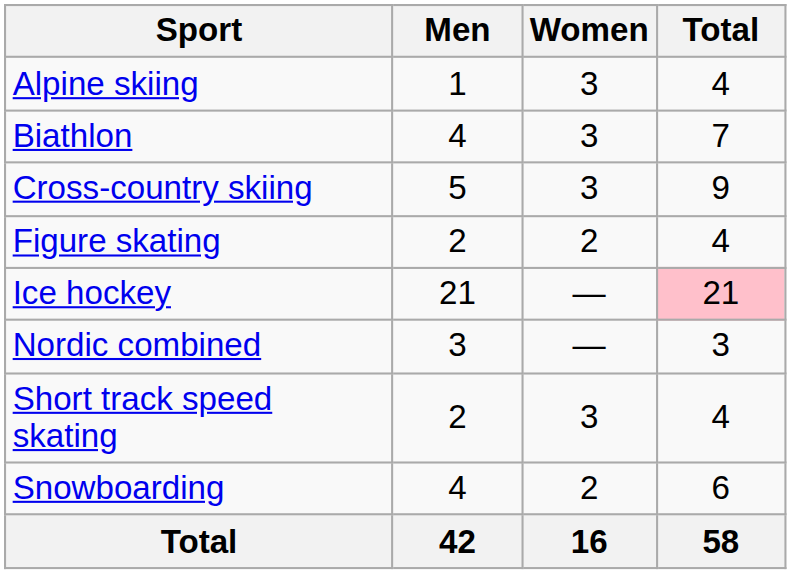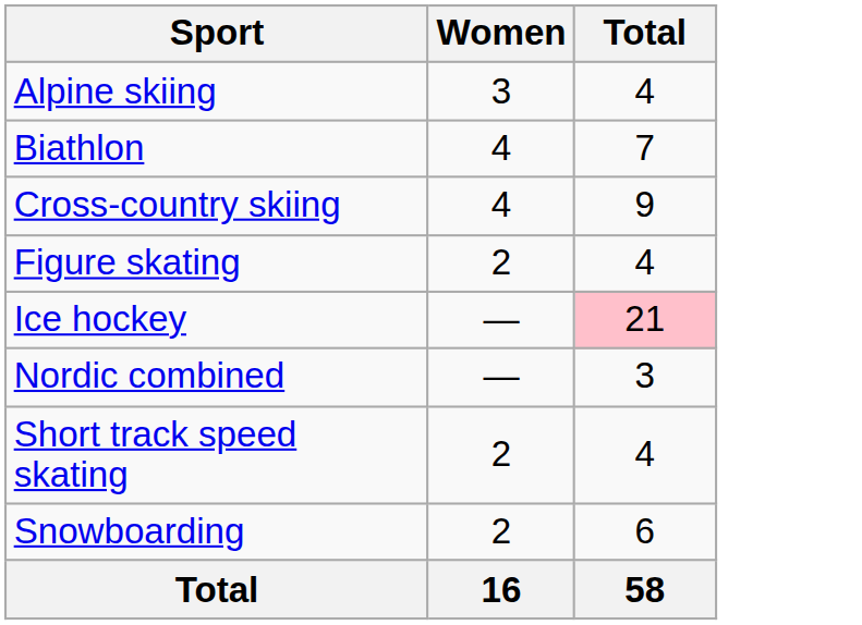- column: Men | 1 | 4 | 5 | 2 | 21 | 3 | 2 | 4 | 42
Biathlon | Women: 3 -> 4
Cross-country skiing | Women: 3 -> 4
Short track speed skating | Women: 3 -> 2
